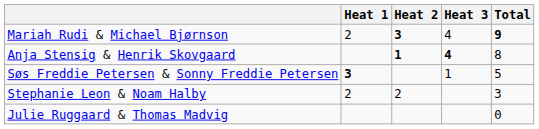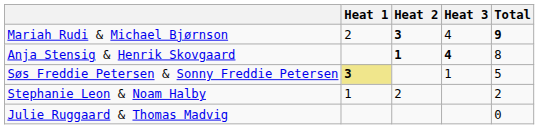Søs Freddie Petersen & Sonny Freddie Petersen | Heat 1: no background -> khaki background
Stephanie Leon & Noam Halby | Heat 1: 2 -> 1
Stephanie Leon & Noam Halby | Total: 3 -> 2
